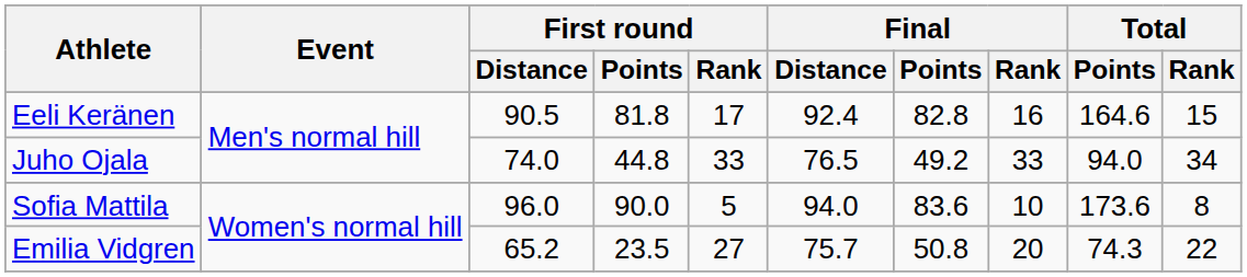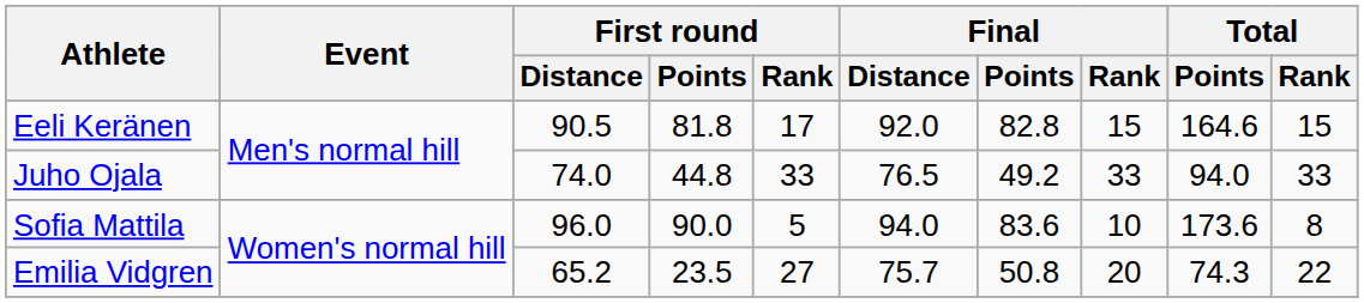Eeli Keränen | Final / Distance: 92.4 -> 92.0
Eeli Keränen | Final / Rank: 16 -> 15
Juho Ojala | Total / Rank: 34 -> 33
